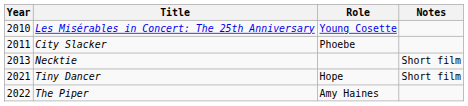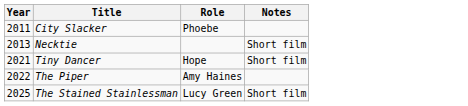- row: 2010 | Les Misérables in Concert: The 25th Anniversary | Young Cosette
+ row: 2025 | The Stained Stainlessman | Lucy Green | Short film
